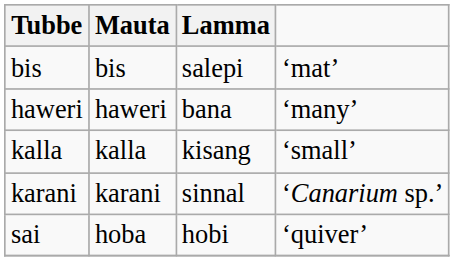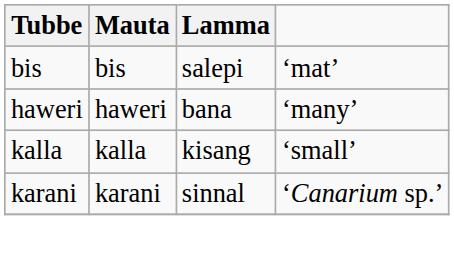- row: sai | hoba | hobi | ‘quiver’
